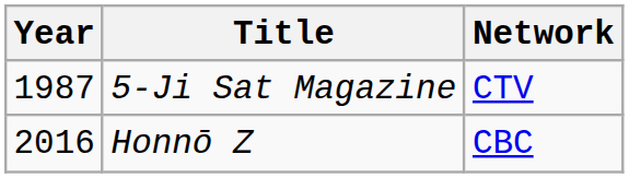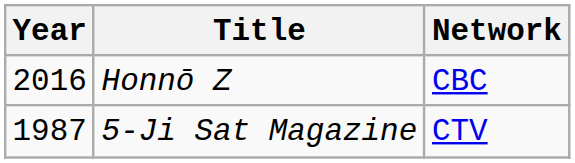rows swapped: 5-Ji Sat Magazine <-> Honnō Z
